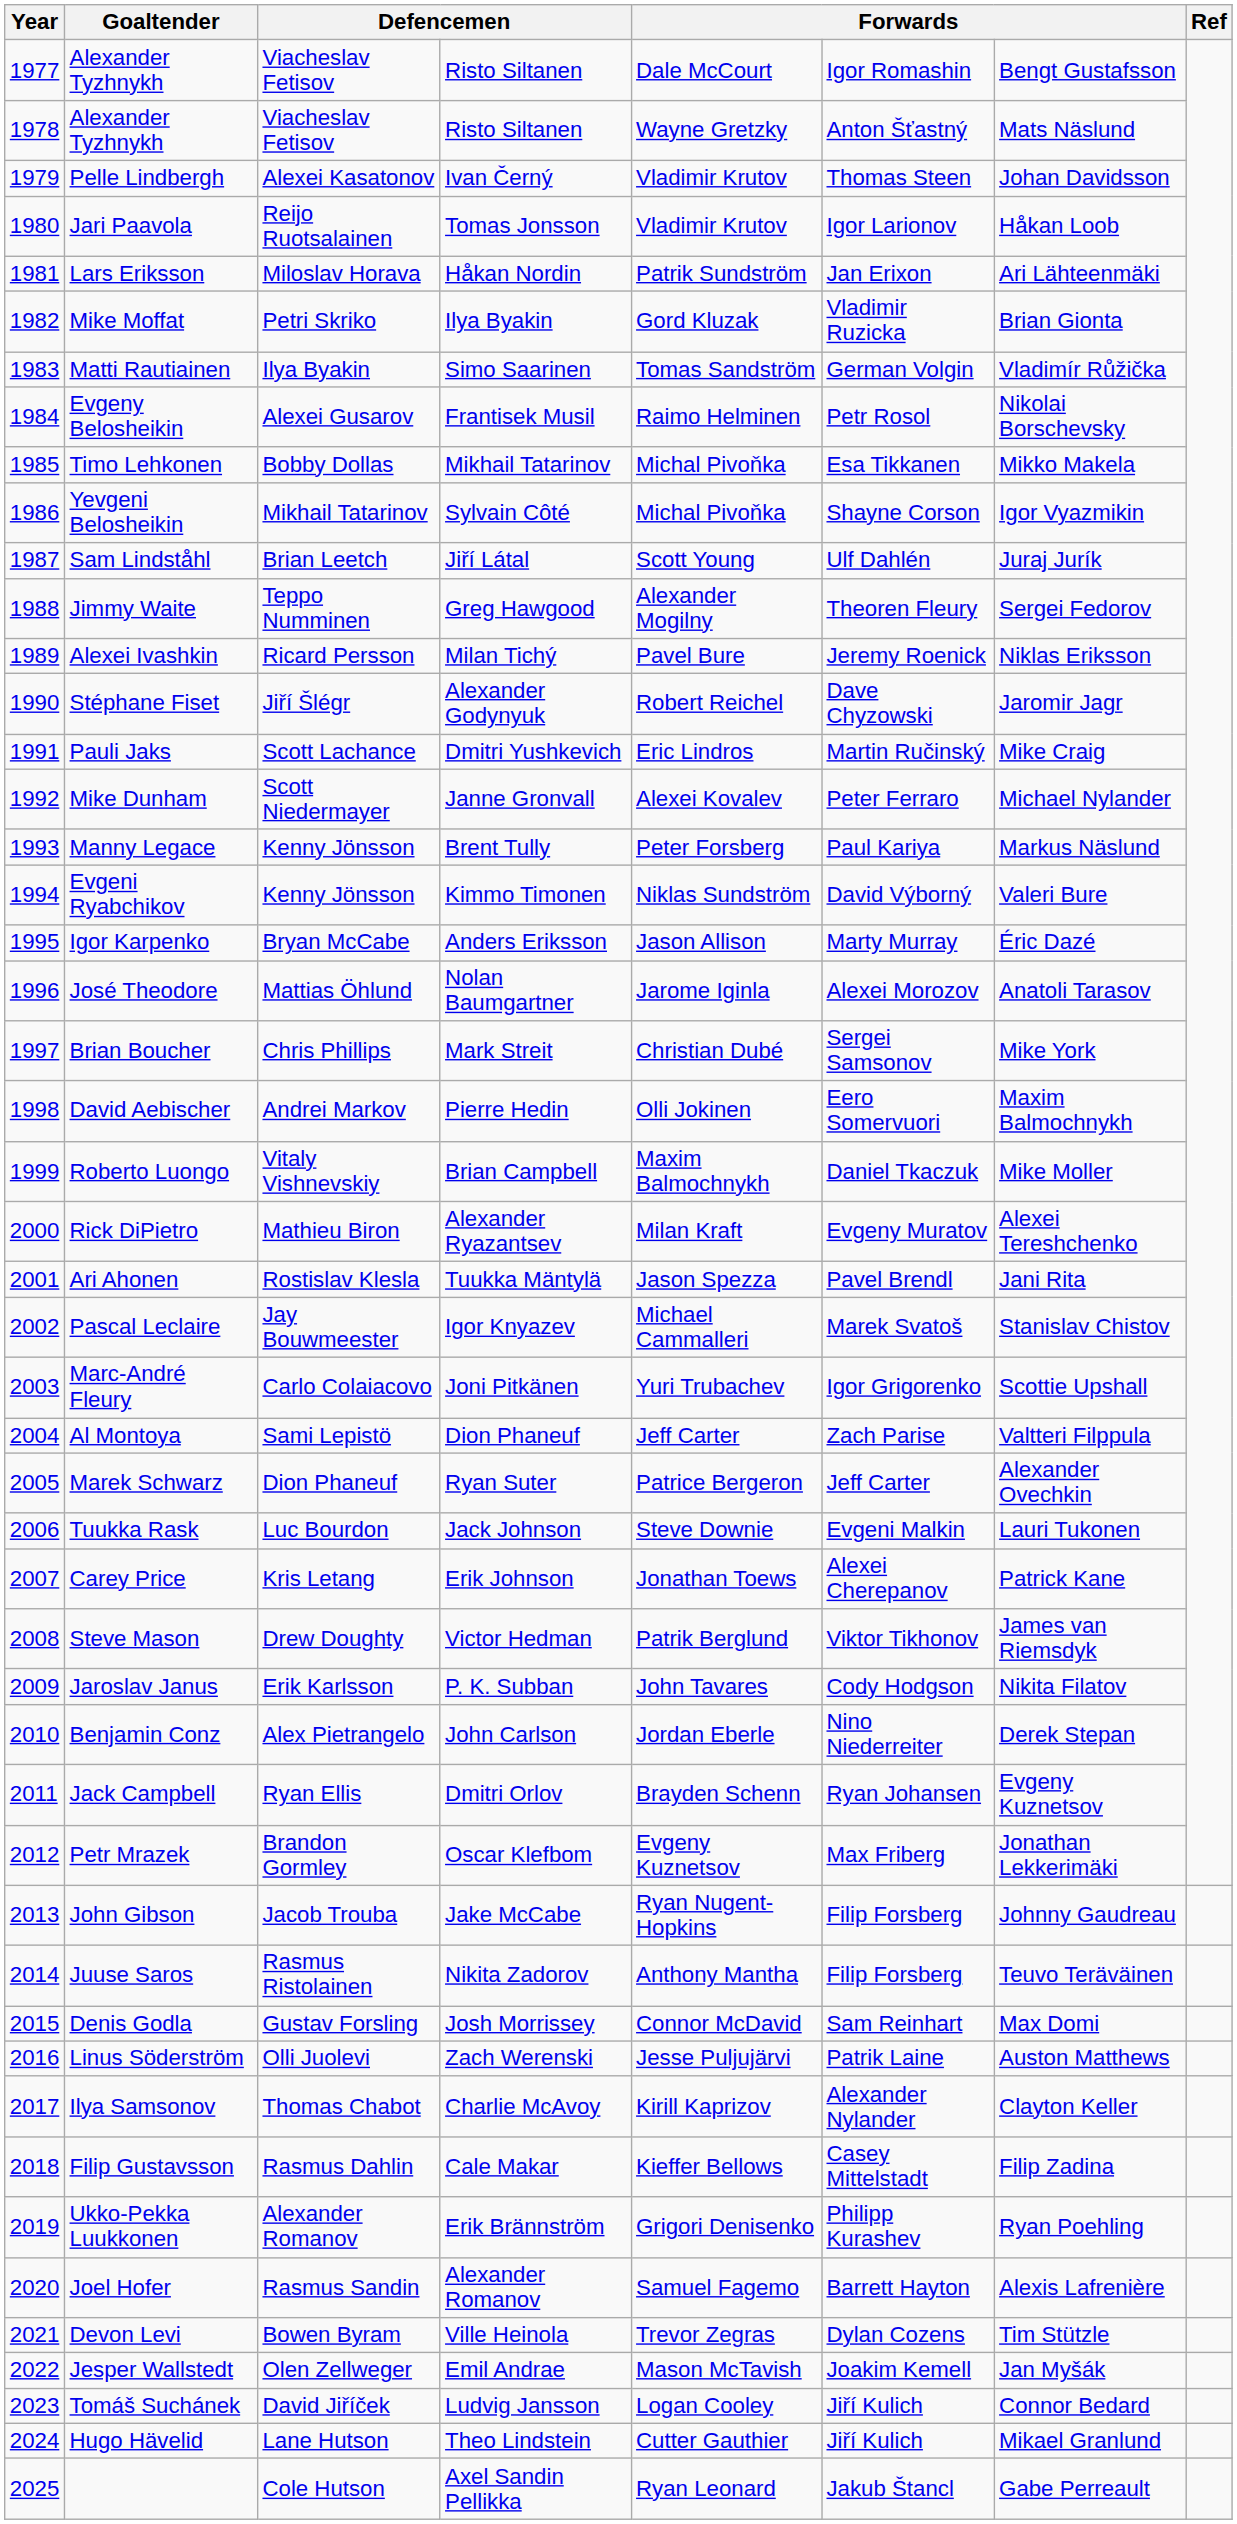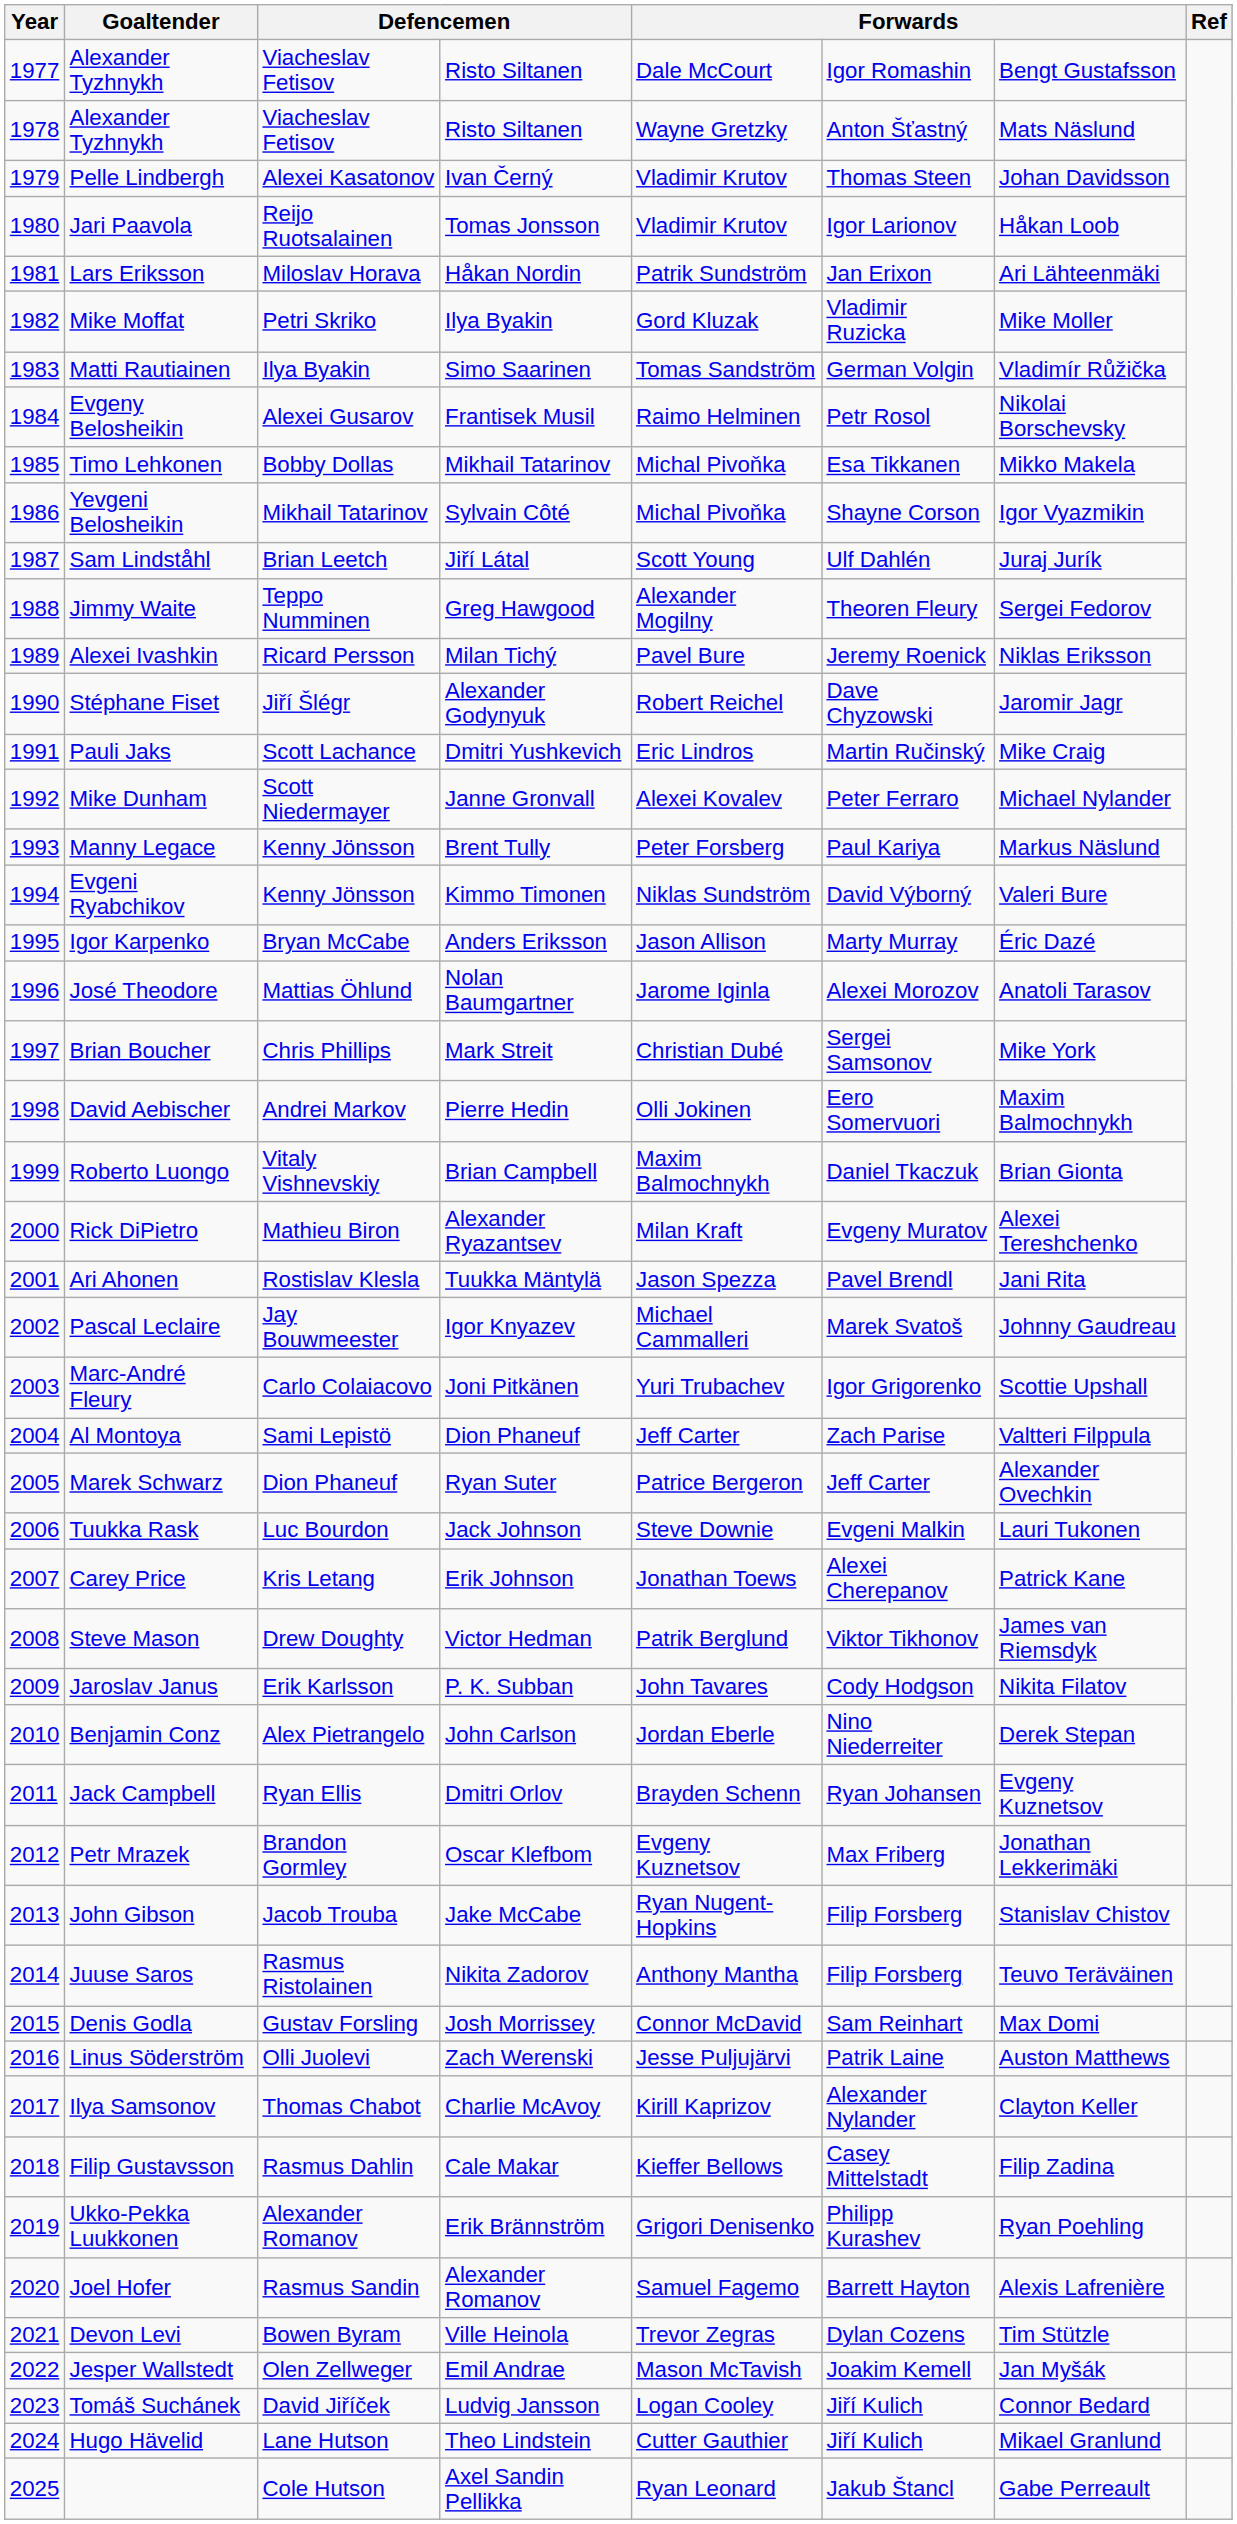Mike Moffat | column 7: Brian Gionta -> Mike Moller
Roberto Luongo | column 7: Mike Moller -> Brian Gionta
Pascal Leclaire | column 7: Stanislav Chistov -> Johnny Gaudreau
John Gibson | column 7: Johnny Gaudreau -> Stanislav Chistov
